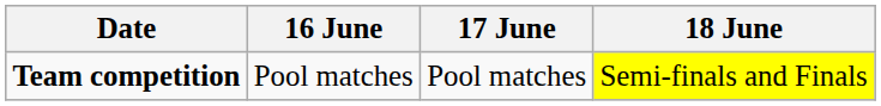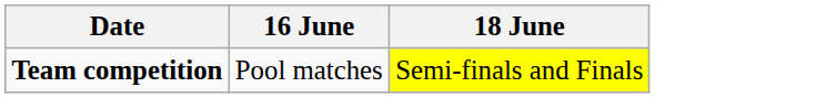- column: 17 June | Pool matches
